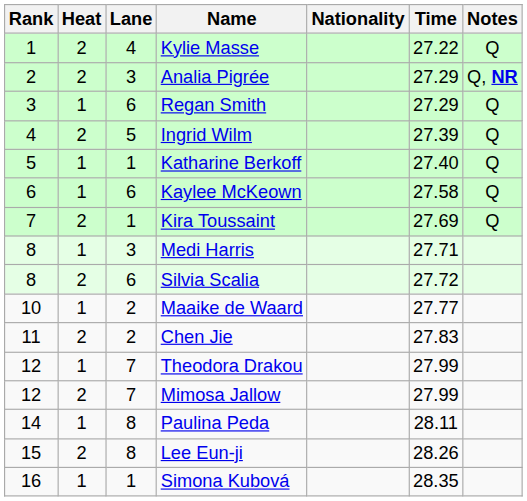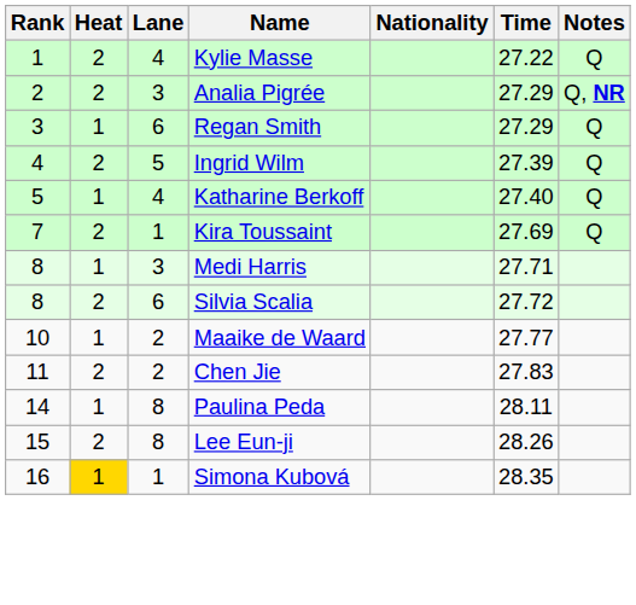Katharine Berkoff | Lane: 1 -> 4
- row: 6 | 1 | 6 | Kaylee McKeown | 27.58 | Q
- row: 12 | 1 | 7 | Theodora Drakou | 27.99
- row: 12 | 2 | 7 | Mimosa Jallow | 27.99
Simona Kubová | Heat: no background -> gold background
